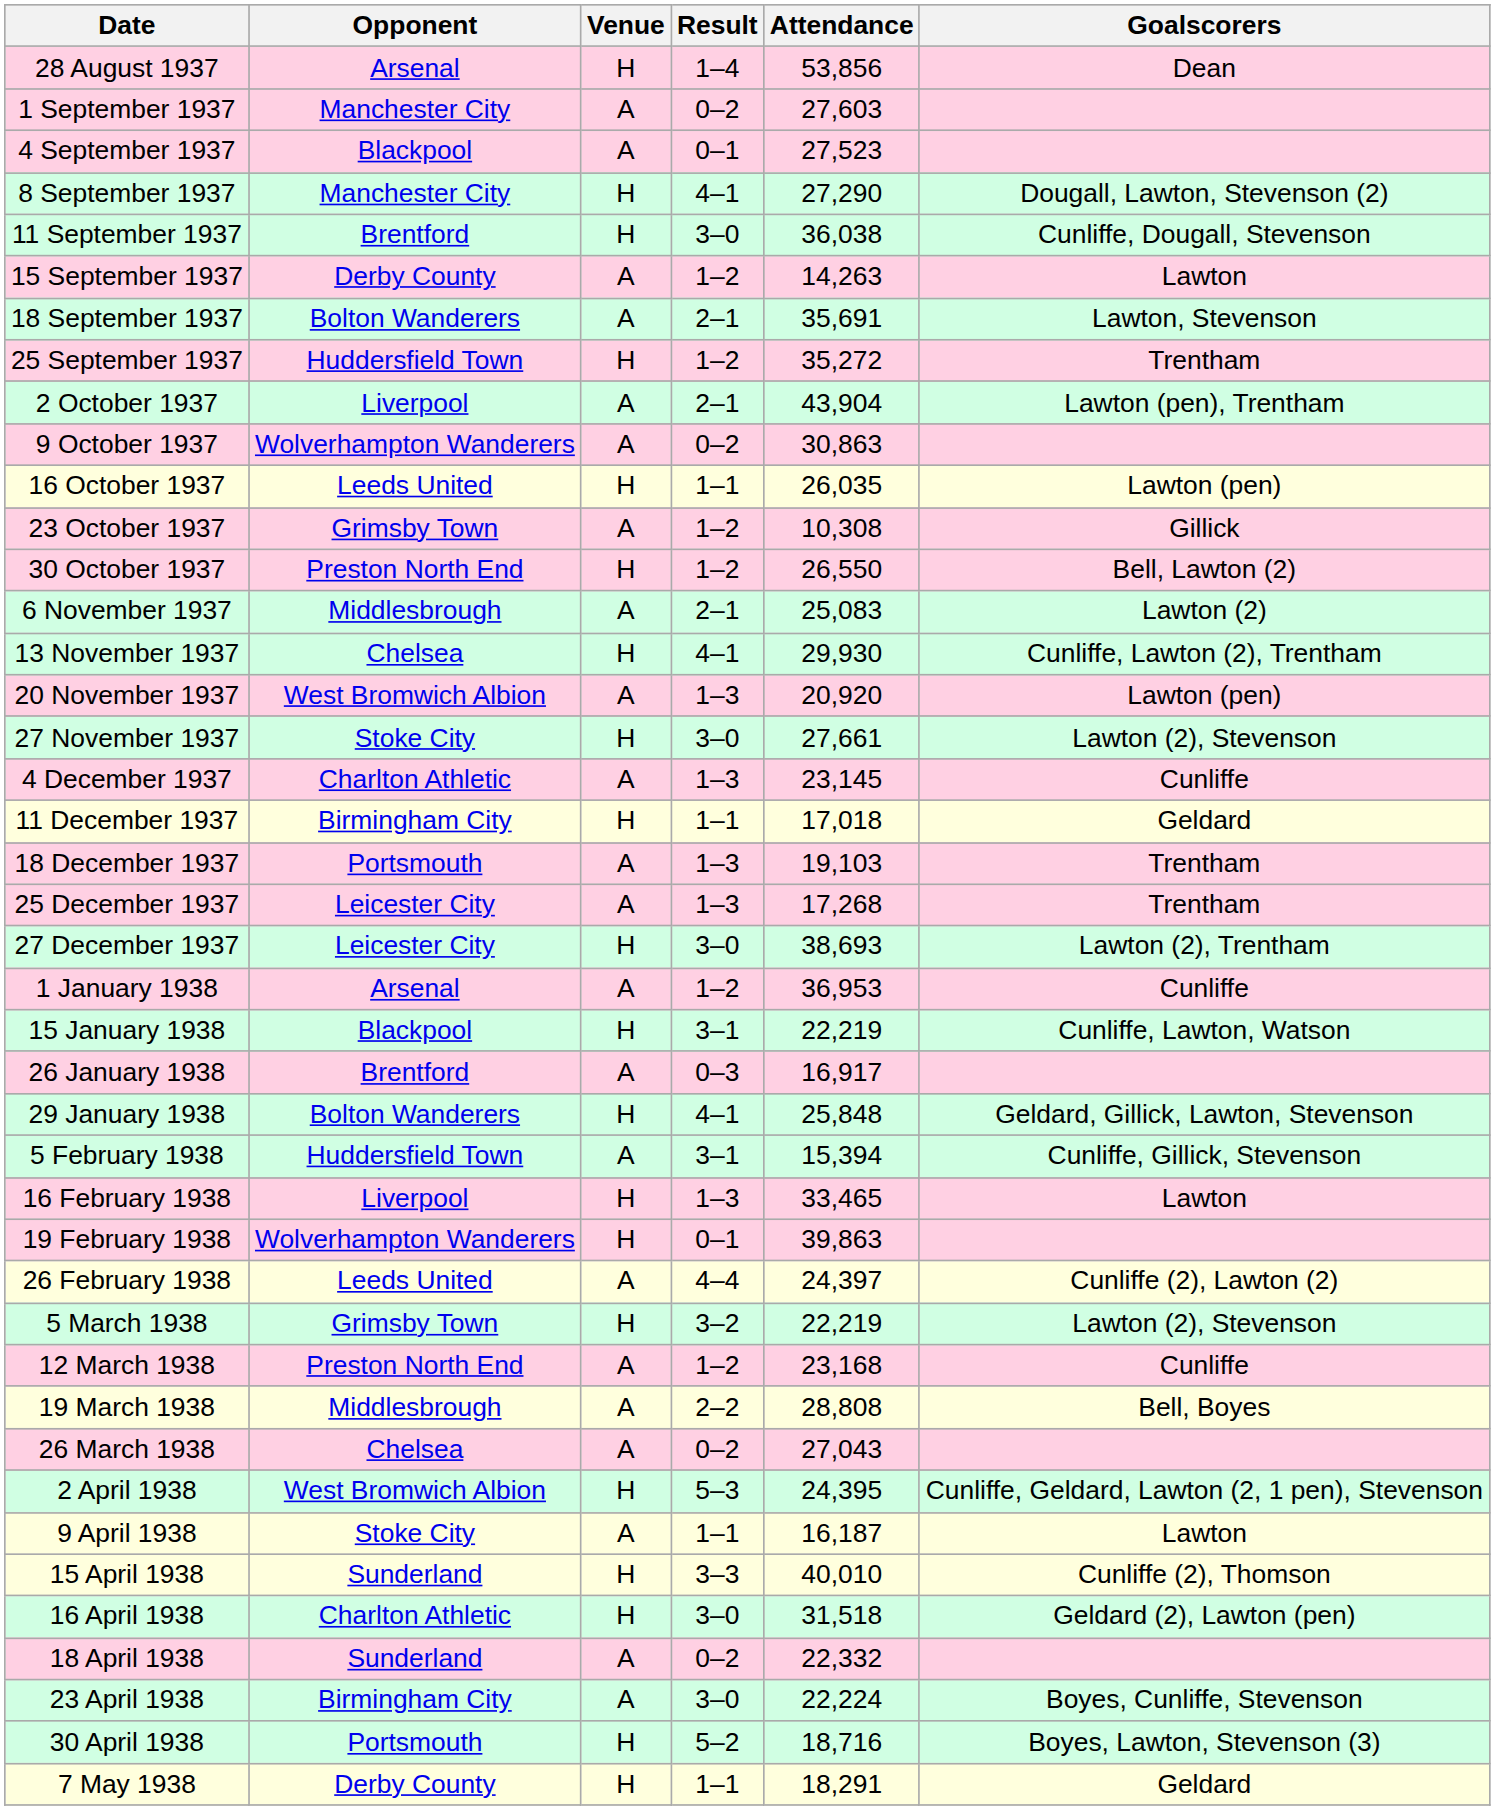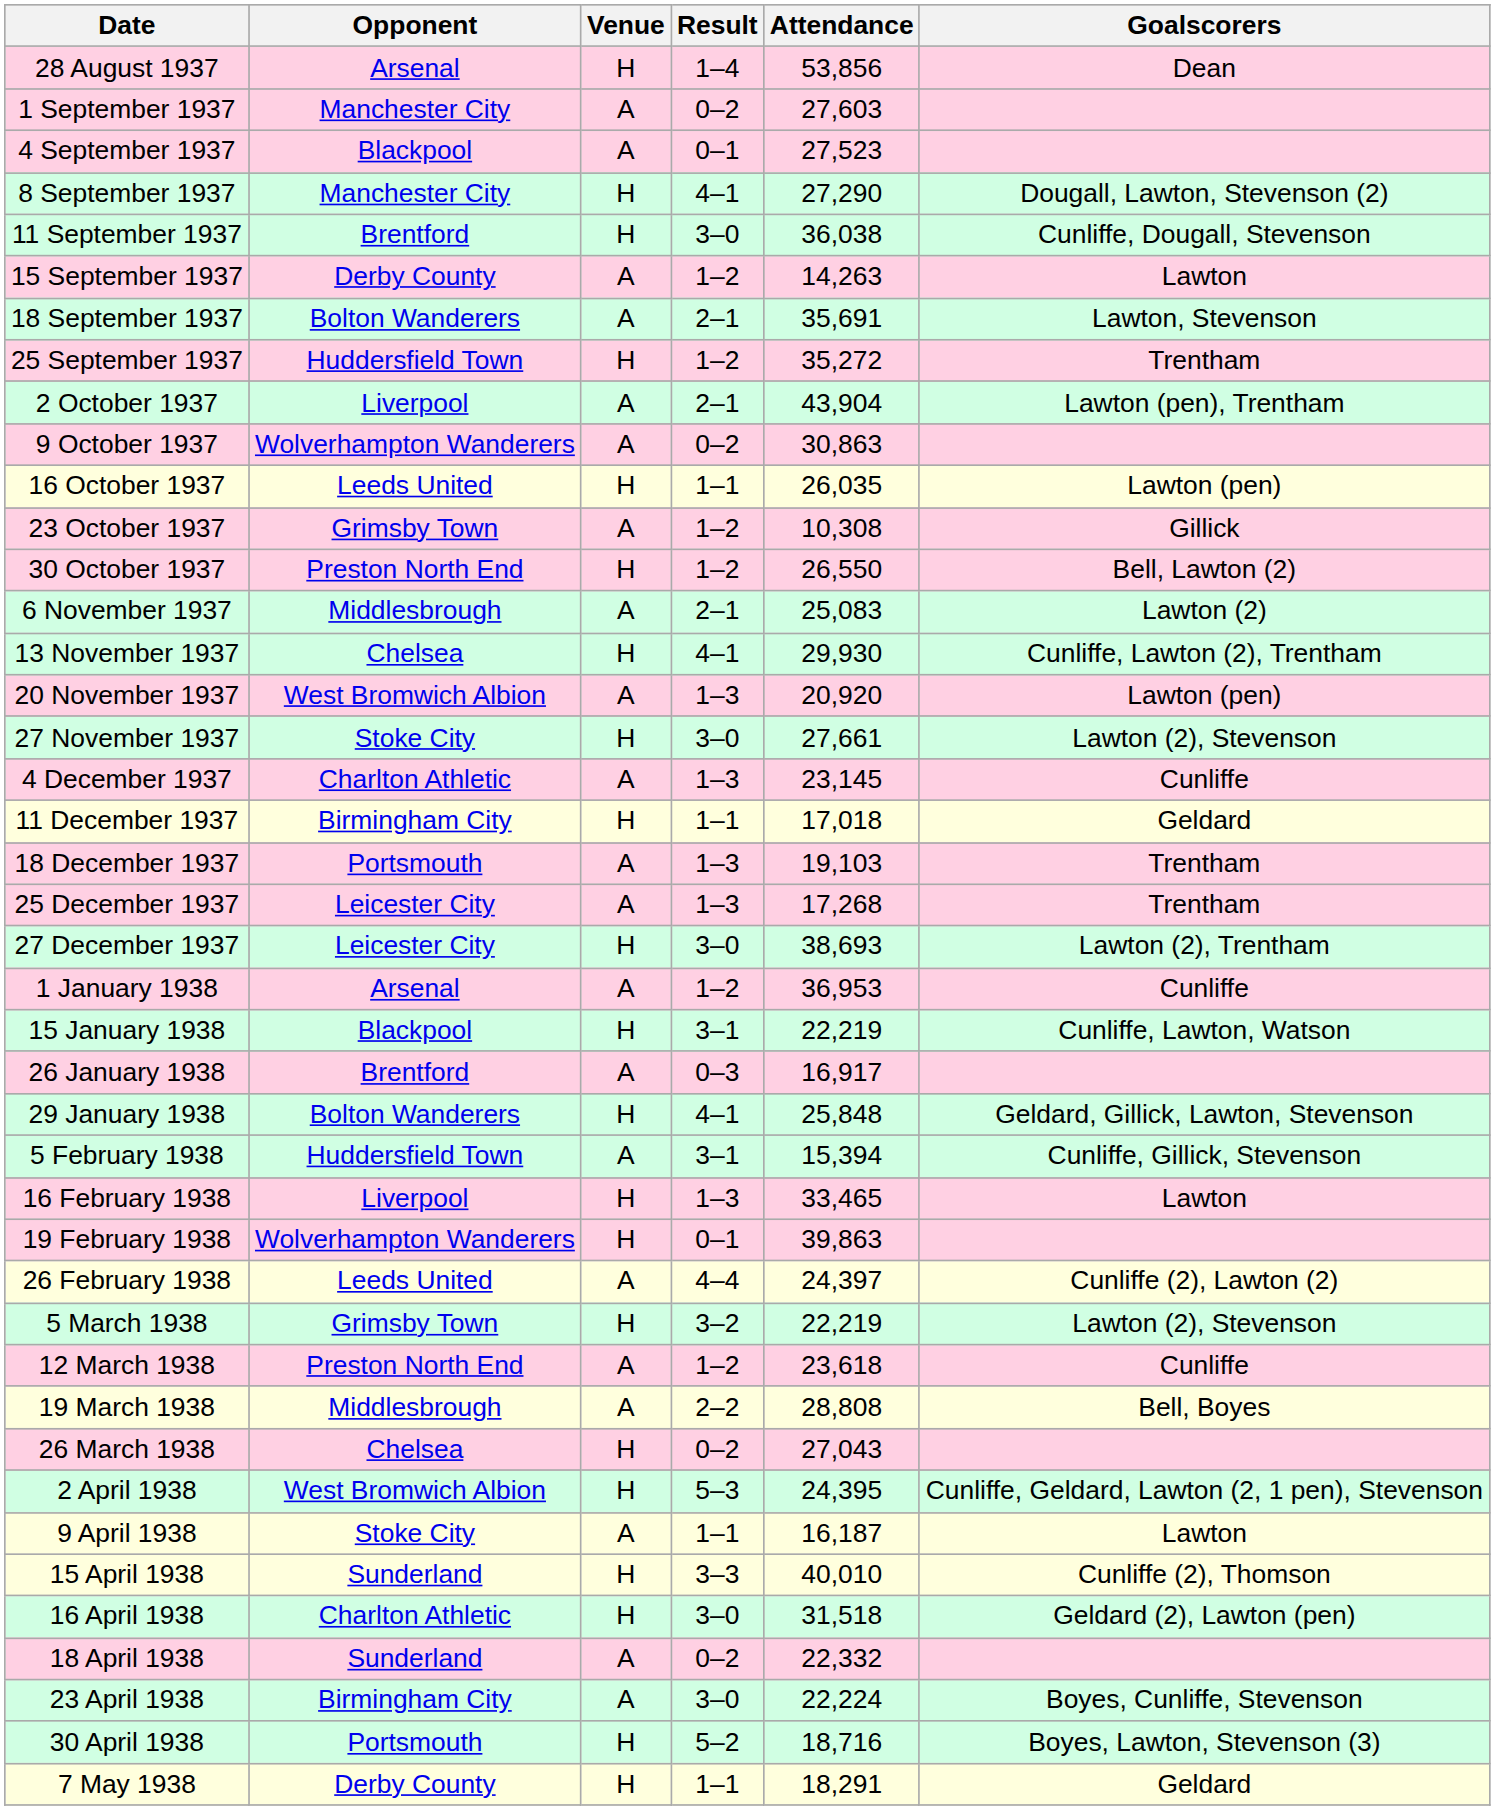12 March 1938 | Attendance: 23,168 -> 23,618
26 March 1938 | Venue: A -> H
